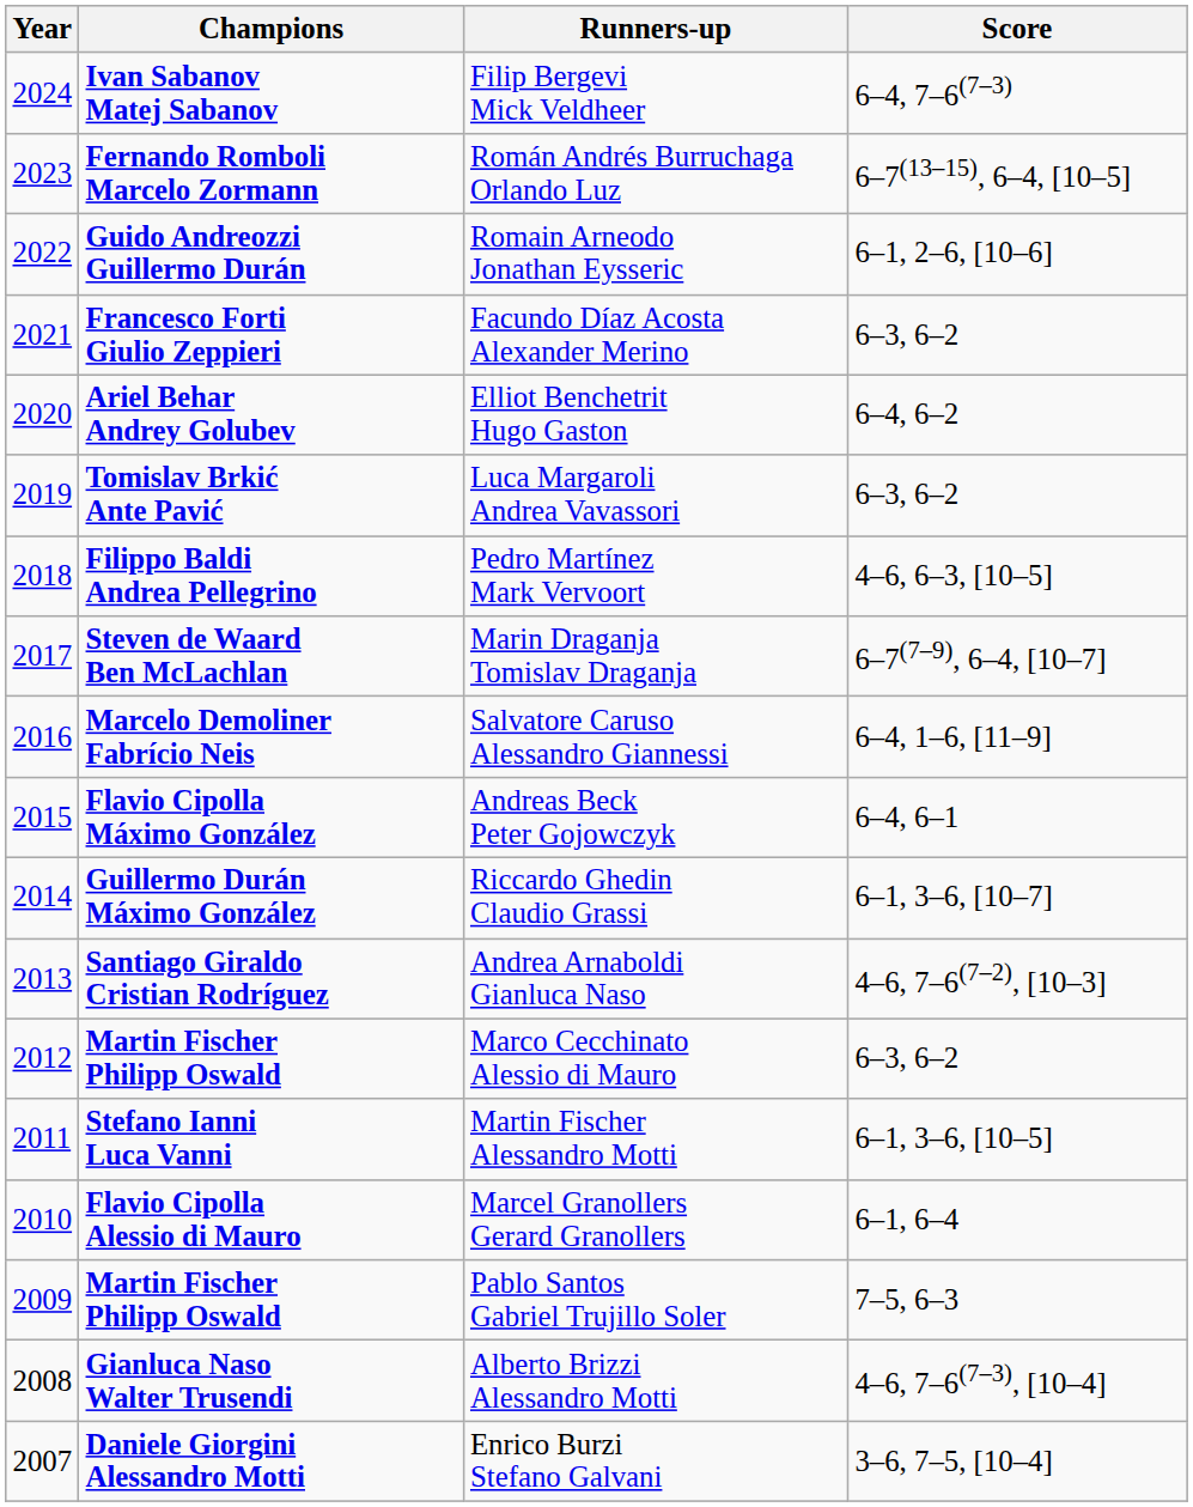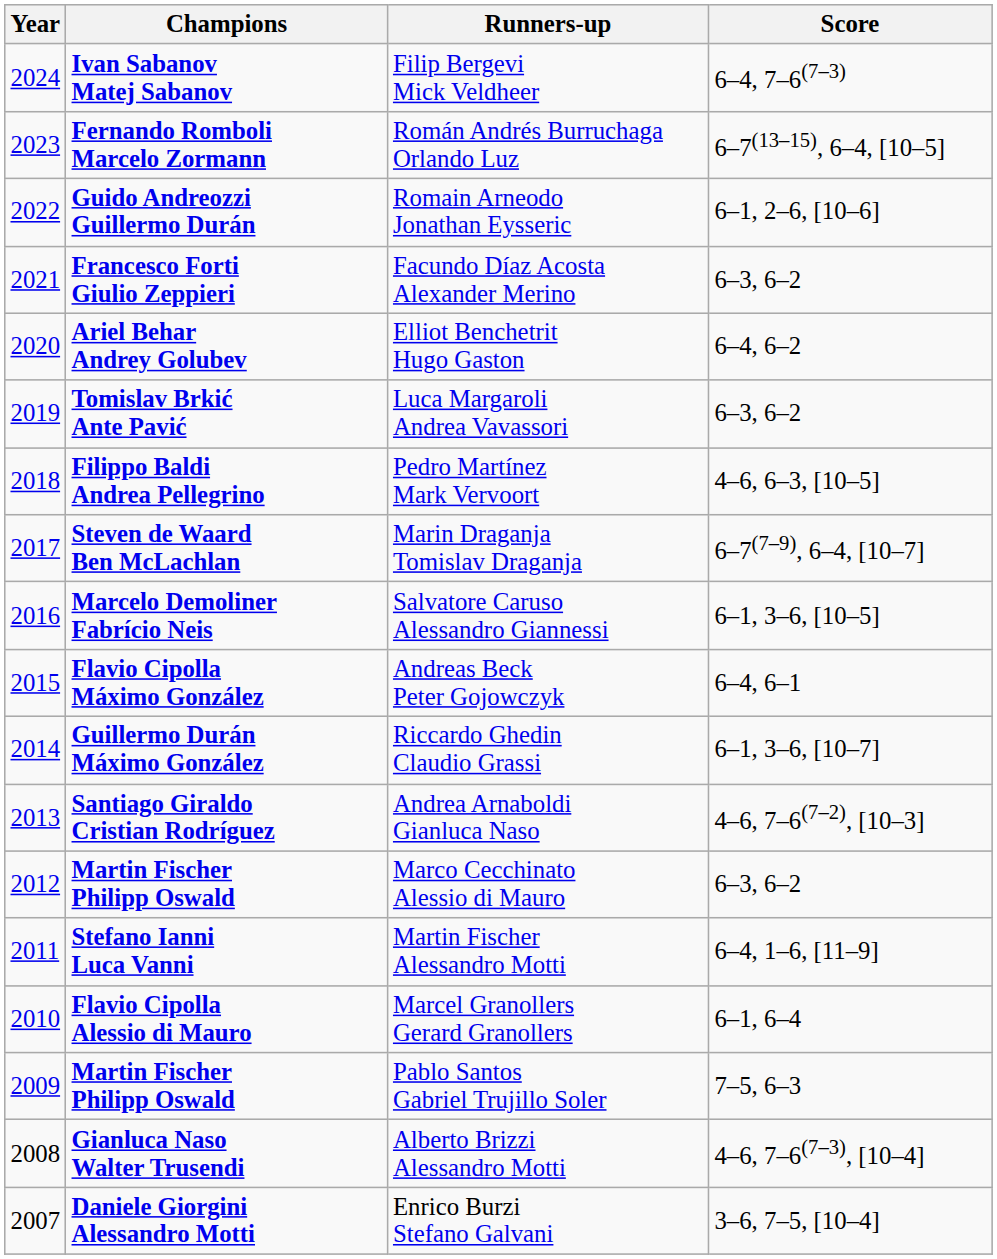Salvatore Caruso Alessandro Giannessi | Score: 6–4, 1–6, [11–9] -> 6–1, 3–6, [10–5]
Martin Fischer Alessandro Motti | Score: 6–1, 3–6, [10–5] -> 6–4, 1–6, [11–9]
